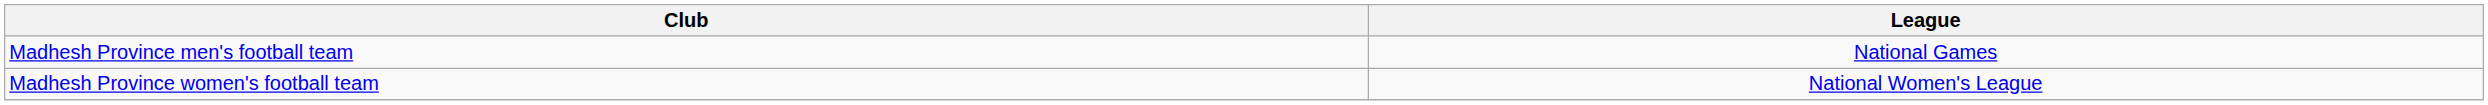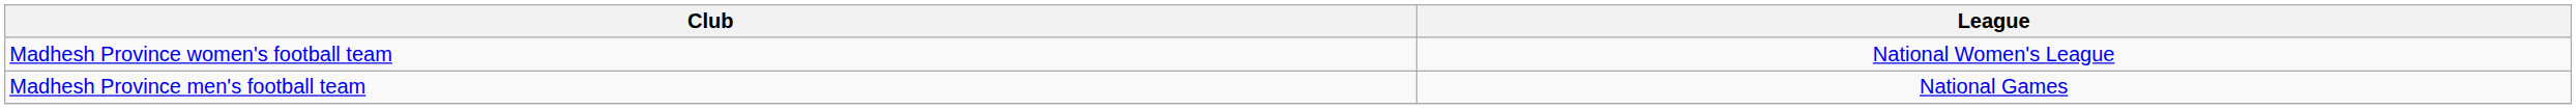rows swapped: Madhesh Province men's football team <-> Madhesh Province women's football team
